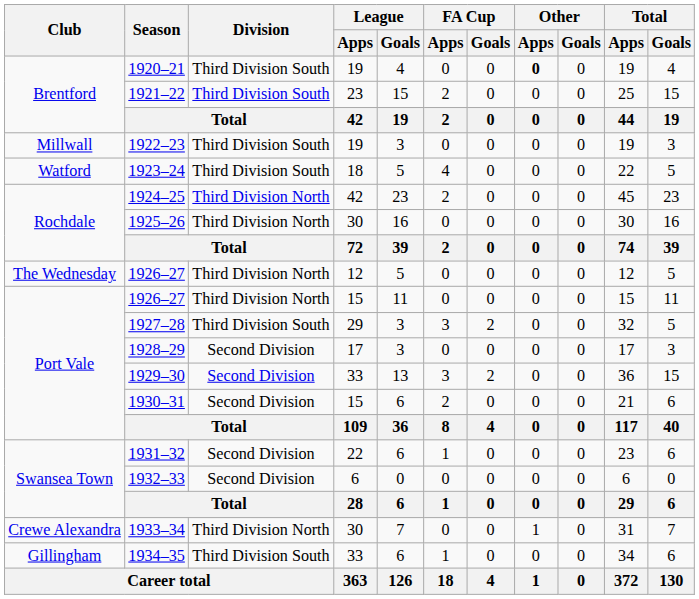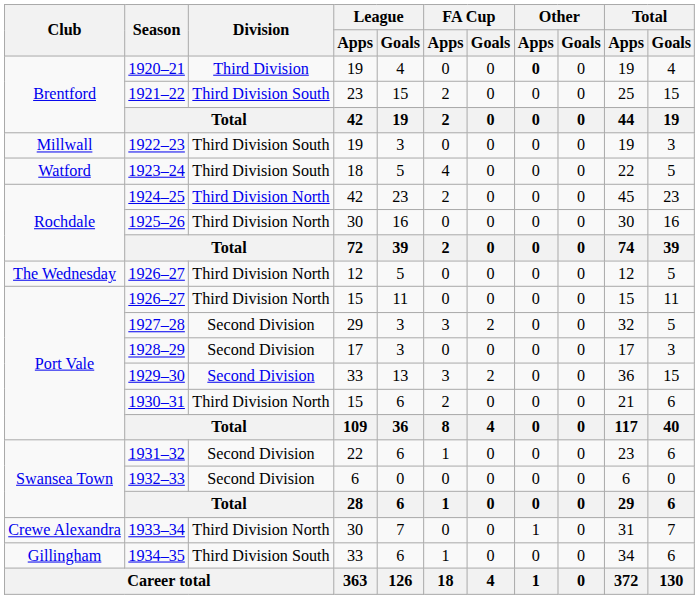1920–21 | Division: Third Division South -> Third Division
1927–28 | Division: Third Division South -> Second Division
1930–31 | Division: Second Division -> Third Division North
